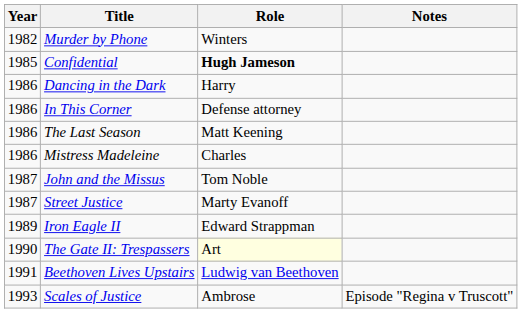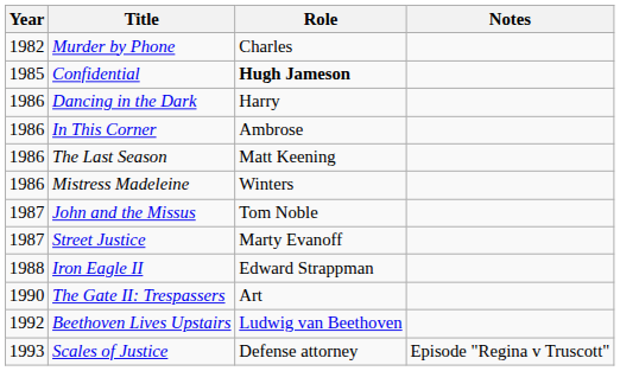Murder by Phone | Role: Winters -> Charles
In This Corner | Role: Defense attorney -> Ambrose
Mistress Madeleine | Role: Charles -> Winters
Iron Eagle II | Year: 1989 -> 1988
The Gate II: Trespassers | Role: lightyellow background -> no background
Beethoven Lives Upstairs | Year: 1991 -> 1992
Scales of Justice | Role: Ambrose -> Defense attorney
